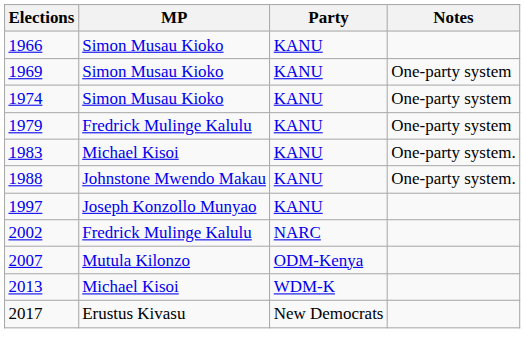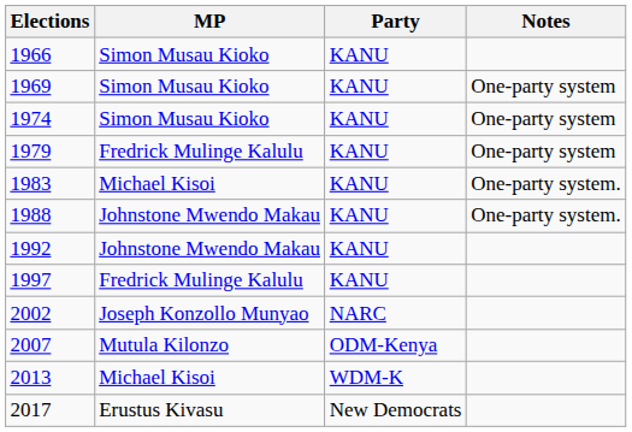+ row: 1992 | Johnstone Mwendo Makau | KANU
1997 | MP: Joseph Konzollo Munyao -> Fredrick Mulinge Kalulu
2002 | MP: Fredrick Mulinge Kalulu -> Joseph Konzollo Munyao
